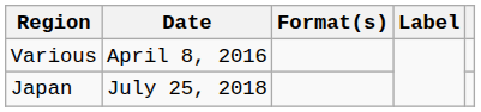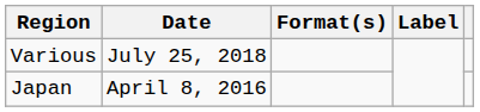Various | Date: April 8, 2016 -> July 25, 2018
Japan | Date: July 25, 2018 -> April 8, 2016
